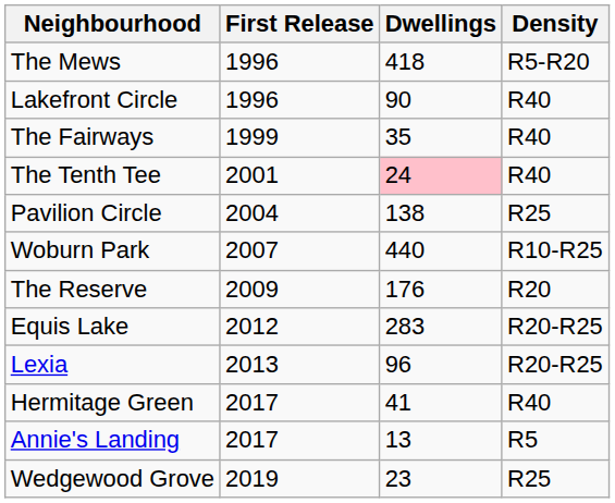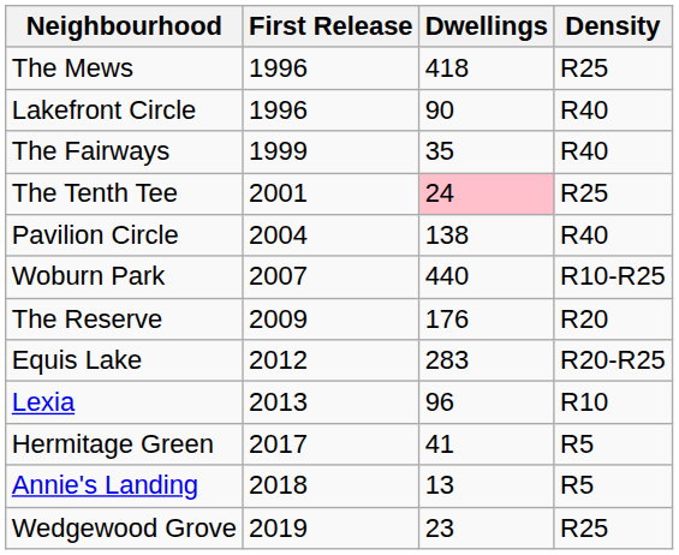The Mews | Density: R5-R20 -> R25
The Tenth Tee | Density: R40 -> R25
Pavilion Circle | Density: R25 -> R40
Lexia | Density: R20-R25 -> R10
Hermitage Green | Density: R40 -> R5
Annie's Landing | First Release: 2017 -> 2018
